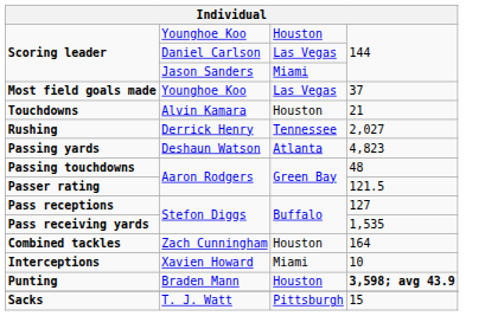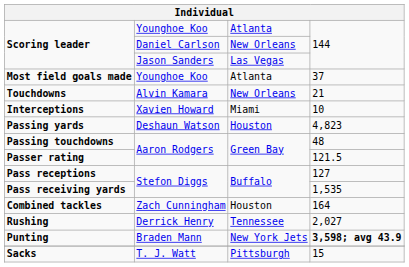Scoring leader / Younghoe Koo | column 3: Houston -> Atlanta
Scoring leader / Daniel Carlson | column 3: Las Vegas -> New Orleans
Scoring leader / Jason Sanders | column 3: Miami -> Las Vegas
Most field goals made | column 3: Las Vegas -> Atlanta
Touchdowns | column 3: Houston -> New Orleans
rows swapped: Rushing <-> Interceptions
Passing yards | column 3: Atlanta -> Houston
Punting | column 3: Houston -> New York Jets
